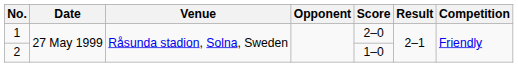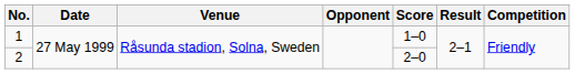1 | Score: 2–0 -> 1–0
2 | Score: 1–0 -> 2–0
